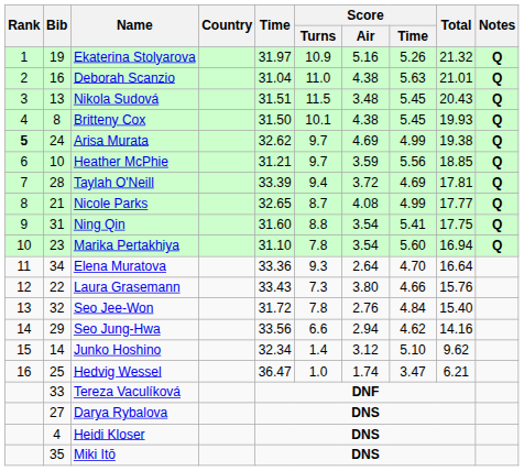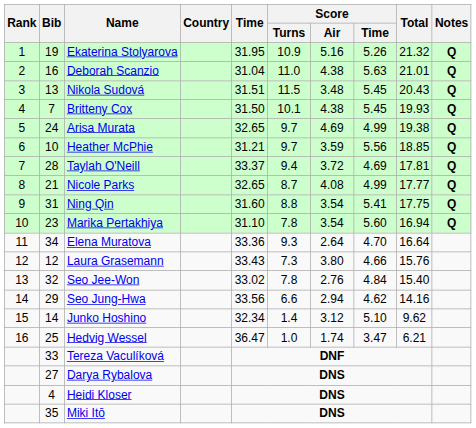Ekaterina Stolyarova | Time: 31.97 -> 31.95
Britteny Cox | Bib: 8 -> 7
Arisa Murata | Rank: bold -> normal
Arisa Murata | Time: 32.62 -> 32.65
Taylah O'Neill | Time: 33.39 -> 33.37
Laura Grasemann | Bib: 22 -> 12
Seo Jee-Won | Time: 31.72 -> 33.02
